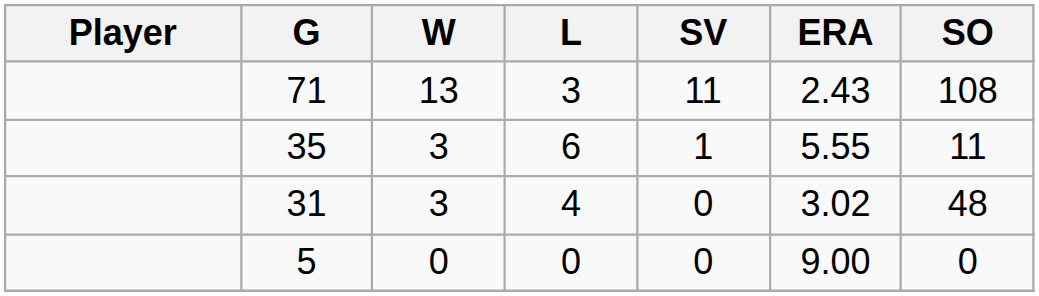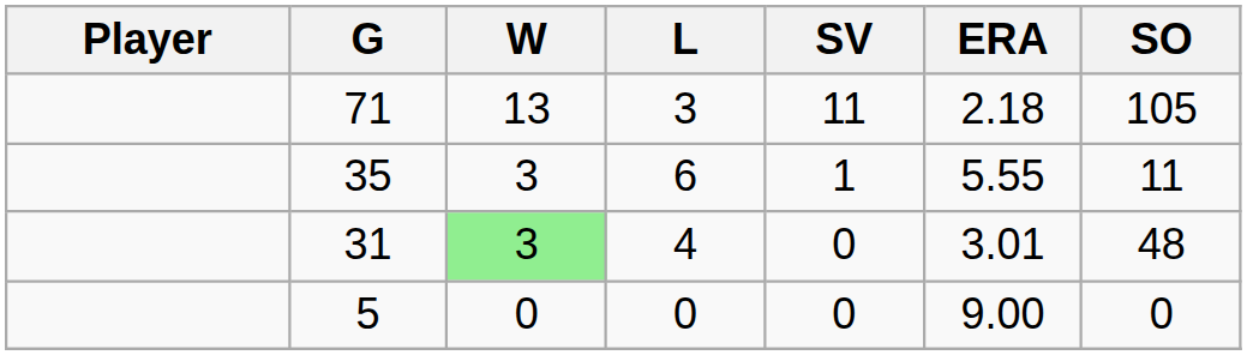71 | ERA: 2.43 -> 2.18
71 | SO: 108 -> 105
31 | W: no background -> lightgreen background
31 | ERA: 3.02 -> 3.01
